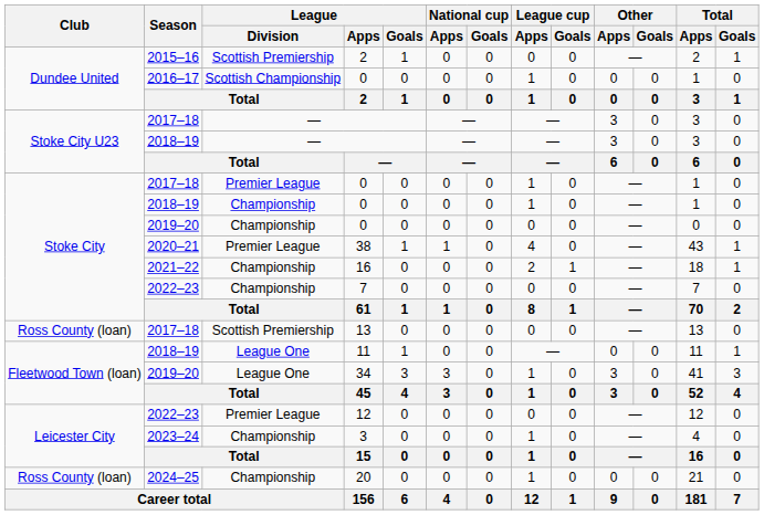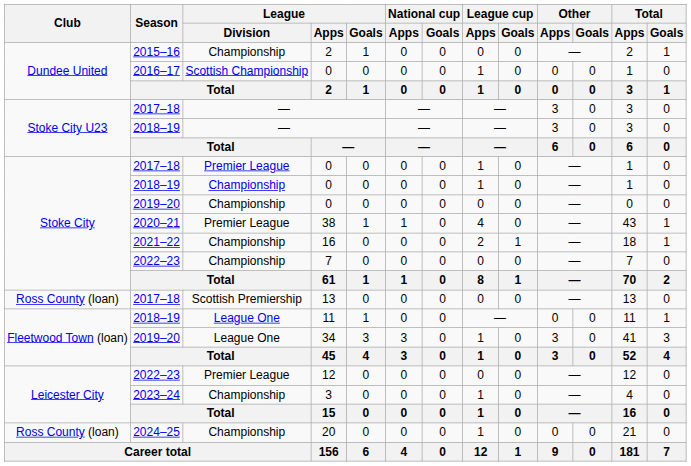2015–16 / 2 | League / Division: Scottish Premiership -> Championship
